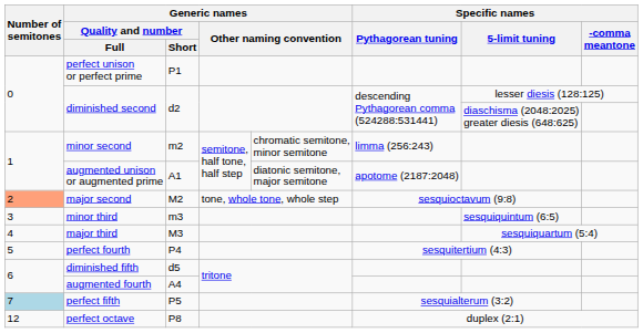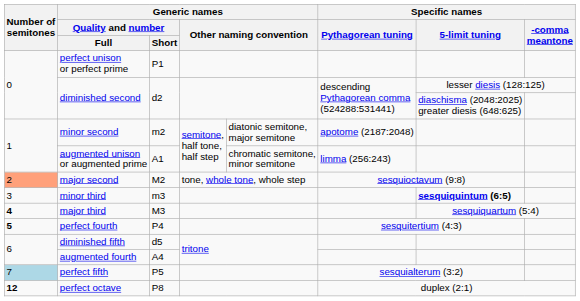minor second | column 5: chromatic semitone, minor semitone -> diatonic semitone, major semitone
minor second | Specific names / Pythagorean tuning: limma (256:243) -> apotome (2187:2048)
augmented unison or augmented prime | column 5: diatonic semitone, major semitone -> chromatic semitone, minor semitone
augmented unison or augmented prime | Specific names / Pythagorean tuning: apotome (2187:2048) -> limma (256:243)
minor third | Specific names / 5-limit tuning: normal -> bold
major third | Number of semitones: normal -> bold
perfect fourth | Number of semitones: normal -> bold
perfect octave | Number of semitones: normal -> bold
